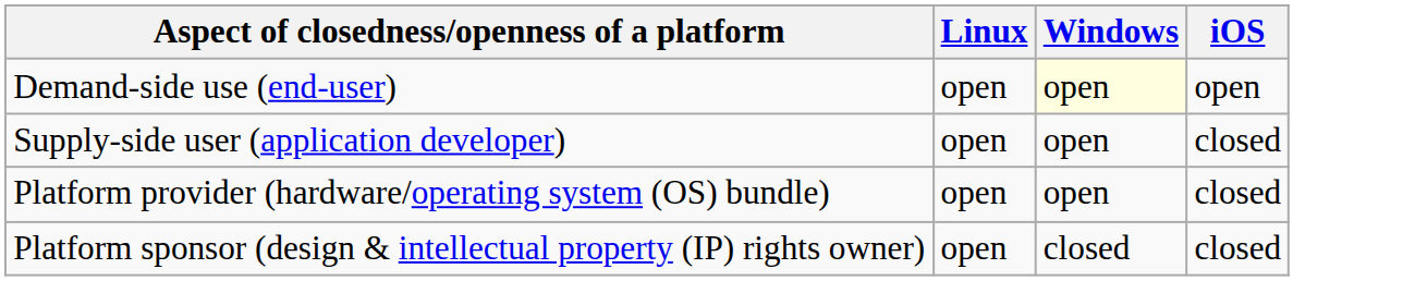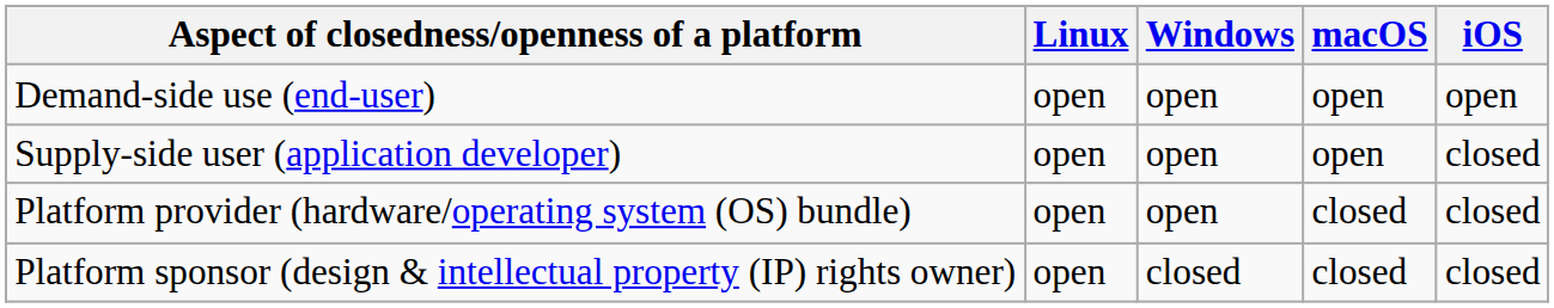+ column: macOS | open | open | closed | closed
Demand-side use (end-user) | Windows: lightyellow background -> no background
